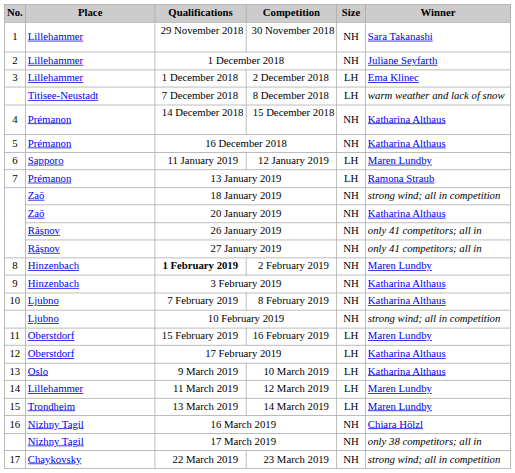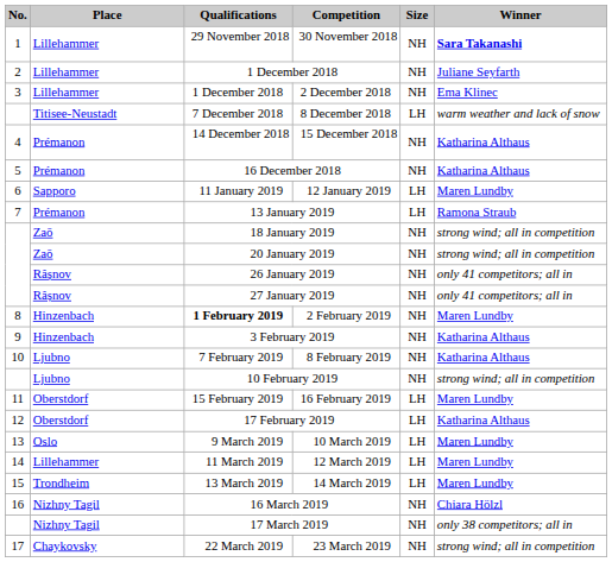30 November 2018 | Winner: normal -> bold
2 December 2018 | Size: LH -> NH
20 January 2019 | Winner: Katharina Althaus -> strong wind; all in competition
10 March 2019 | Winner: Katharina Althaus -> Maren Lundby
